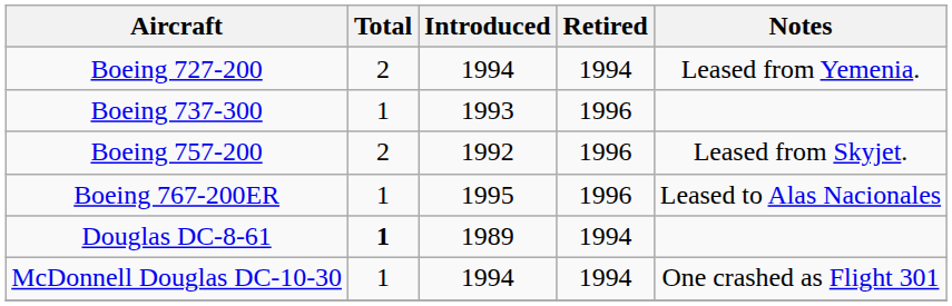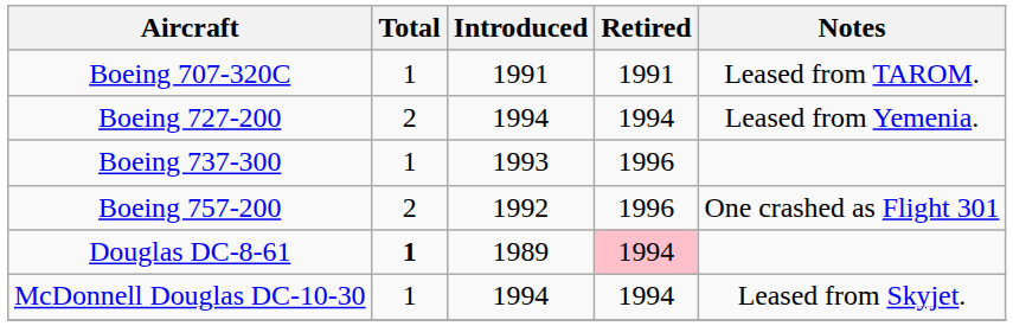+ row: Boeing 707-320C | 1 | 1991 | 1991 | Leased from TAROM.
Boeing 757-200 | Notes: Leased from Skyjet. -> One crashed as Flight 301
- row: Boeing 767-200ER | 1 | 1995 | 1996 | Leased to Alas Nacionales
Douglas DC-8-61 | Retired: no background -> pink background
McDonnell Douglas DC-10-30 | Notes: One crashed as Flight 301 -> Leased from Skyjet.
